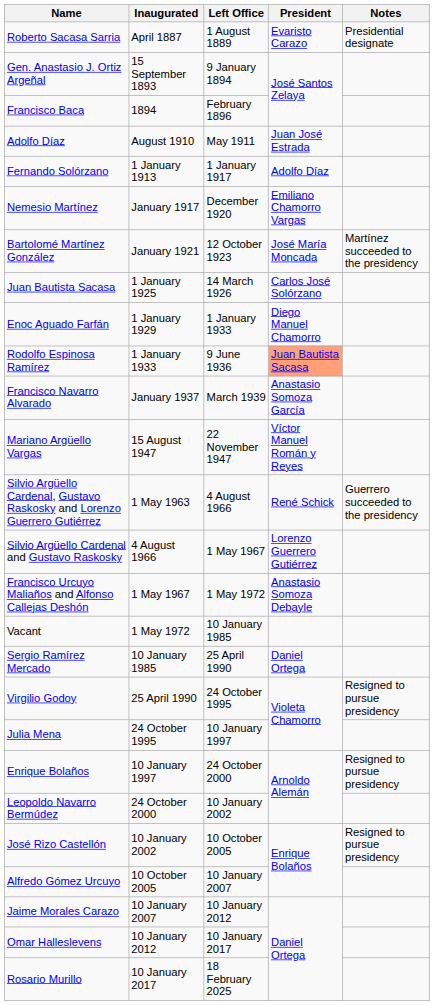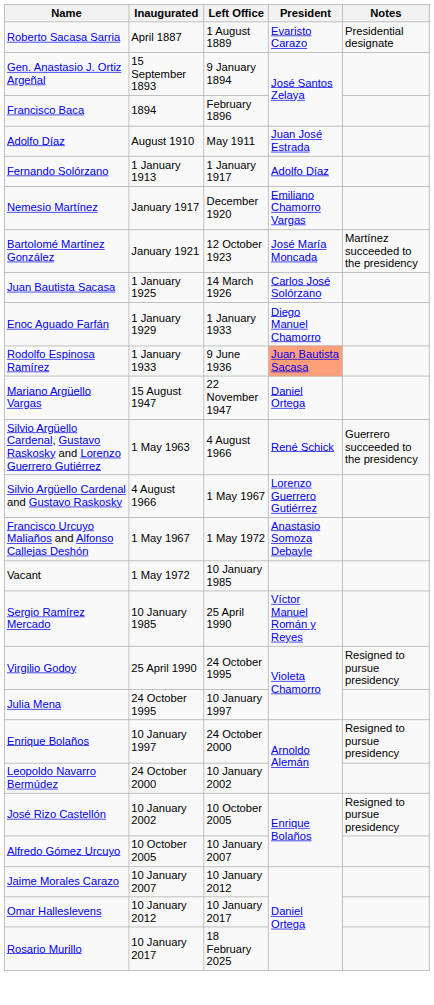- row: Francisco Navarro Alvarado | January 1937 | March 1939 | Anastasio Somoza García
Mariano Argüello Vargas | President: Víctor Manuel Román y Reyes -> Daniel Ortega
Sergio Ramírez Mercado | President: Daniel Ortega -> Víctor Manuel Román y Reyes
